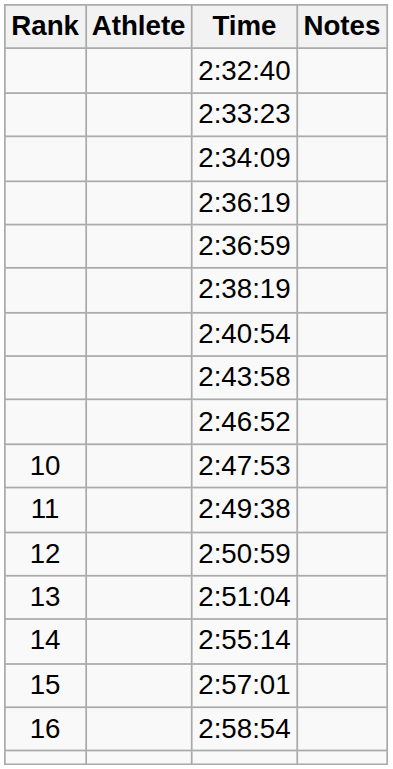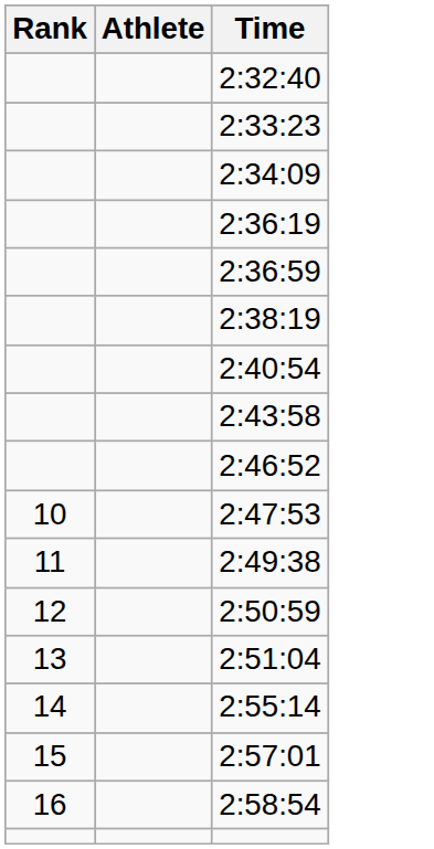- column: Notes
